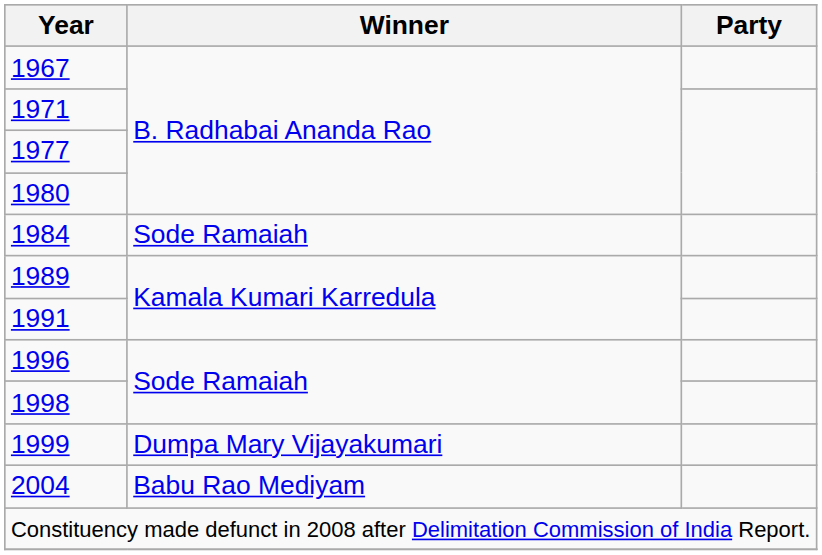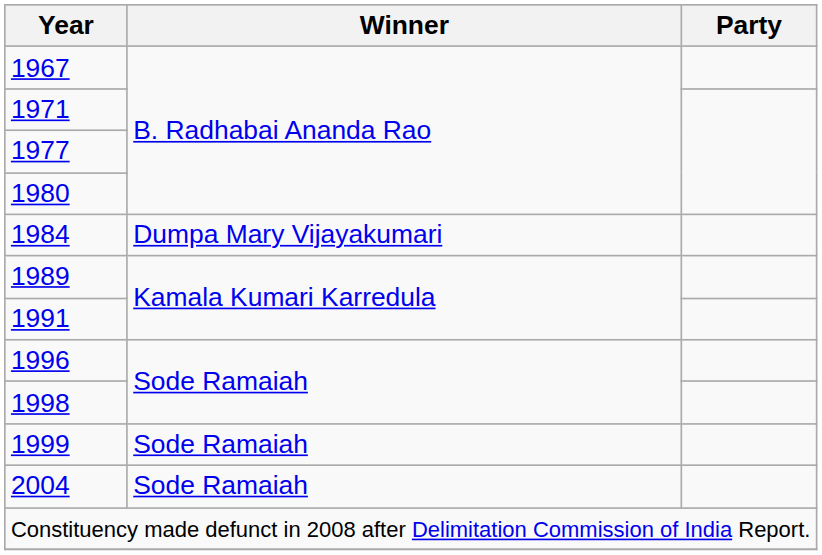1984 | Winner: Sode Ramaiah -> Dumpa Mary Vijayakumari
1999 | Winner: Dumpa Mary Vijayakumari -> Sode Ramaiah
2004 | Winner: Babu Rao Mediyam -> Sode Ramaiah
